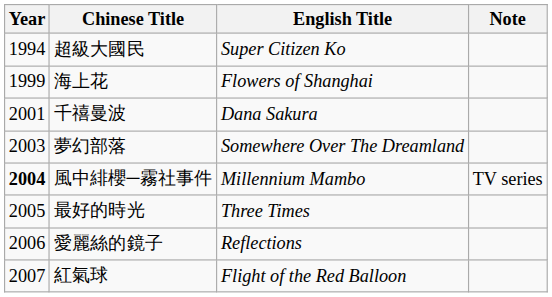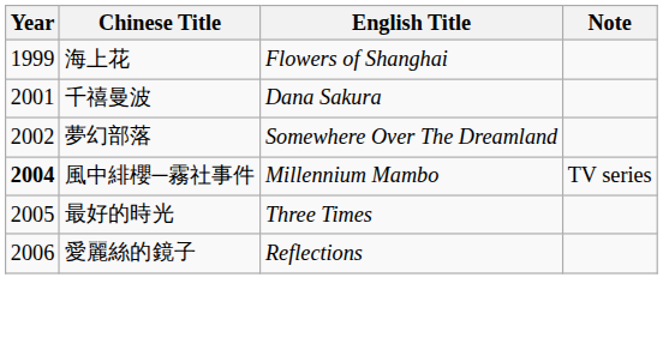- row: 1994 | 超級大國民 | Super Citizen Ko
夢幻部落 | Year: 2003 -> 2002
- row: 2007 | 紅氣球 | Flight of the Red Balloon
